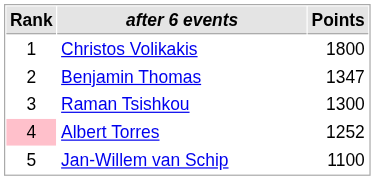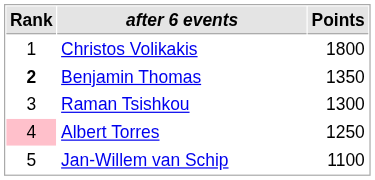Benjamin Thomas | Rank: normal -> bold
Benjamin Thomas | Points: 1347 -> 1350
Albert Torres | Points: 1252 -> 1250
